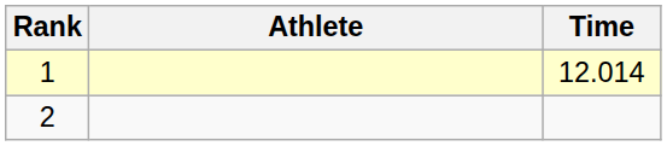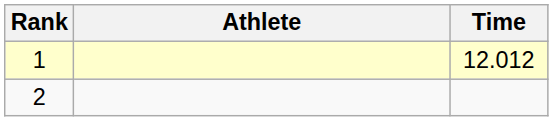1 | Time: 12.014 -> 12.012
